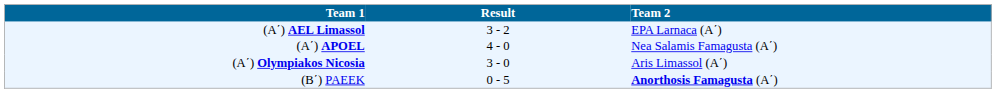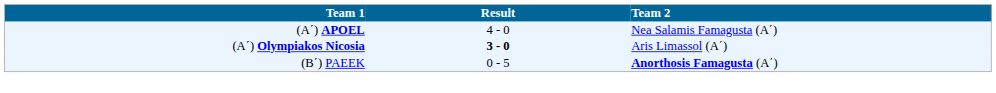- row: (A΄) AEL Limassol | 3 - 2 | EPA Larnaca (A΄)
(A΄) Olympiakos Nicosia | Result: normal -> bold
